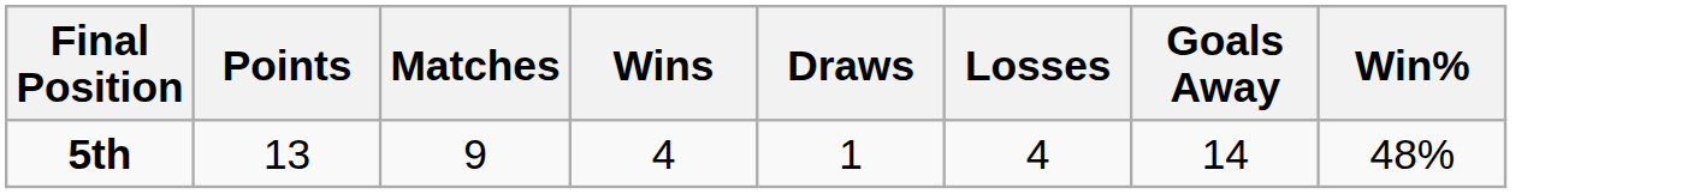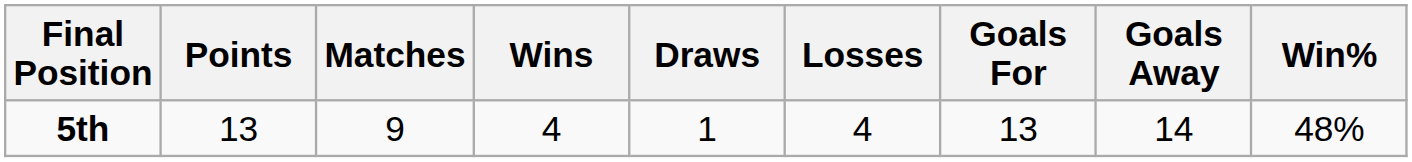+ column: Goals For | 13
